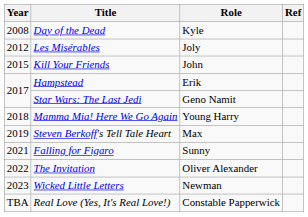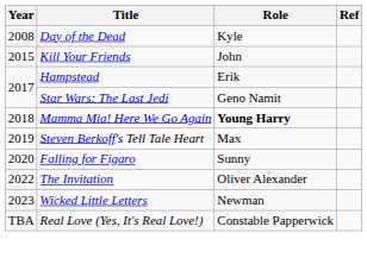- row: 2012 | Les Misérables | Joly
Mamma Mia! Here We Go Again | Role: normal -> bold
Falling for Figaro | Year: 2021 -> 2020
